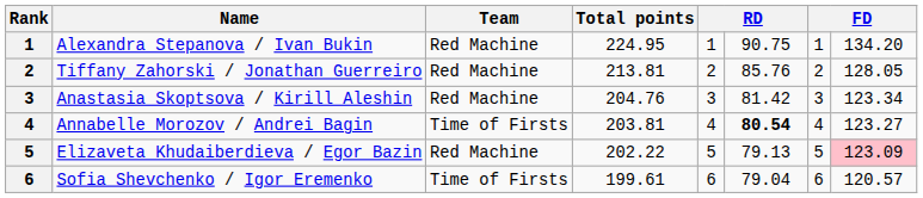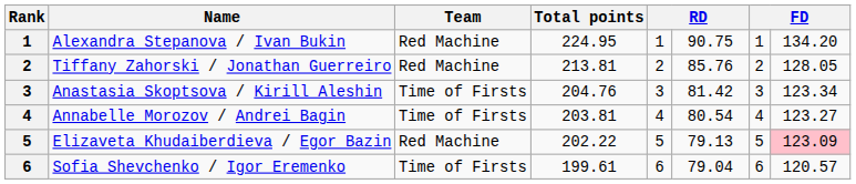Anastasia Skoptsova / Kirill Aleshin | Team: Red Machine -> Time of Firsts
Annabelle Morozov / Andrei Bagin | column 6: bold -> normal
